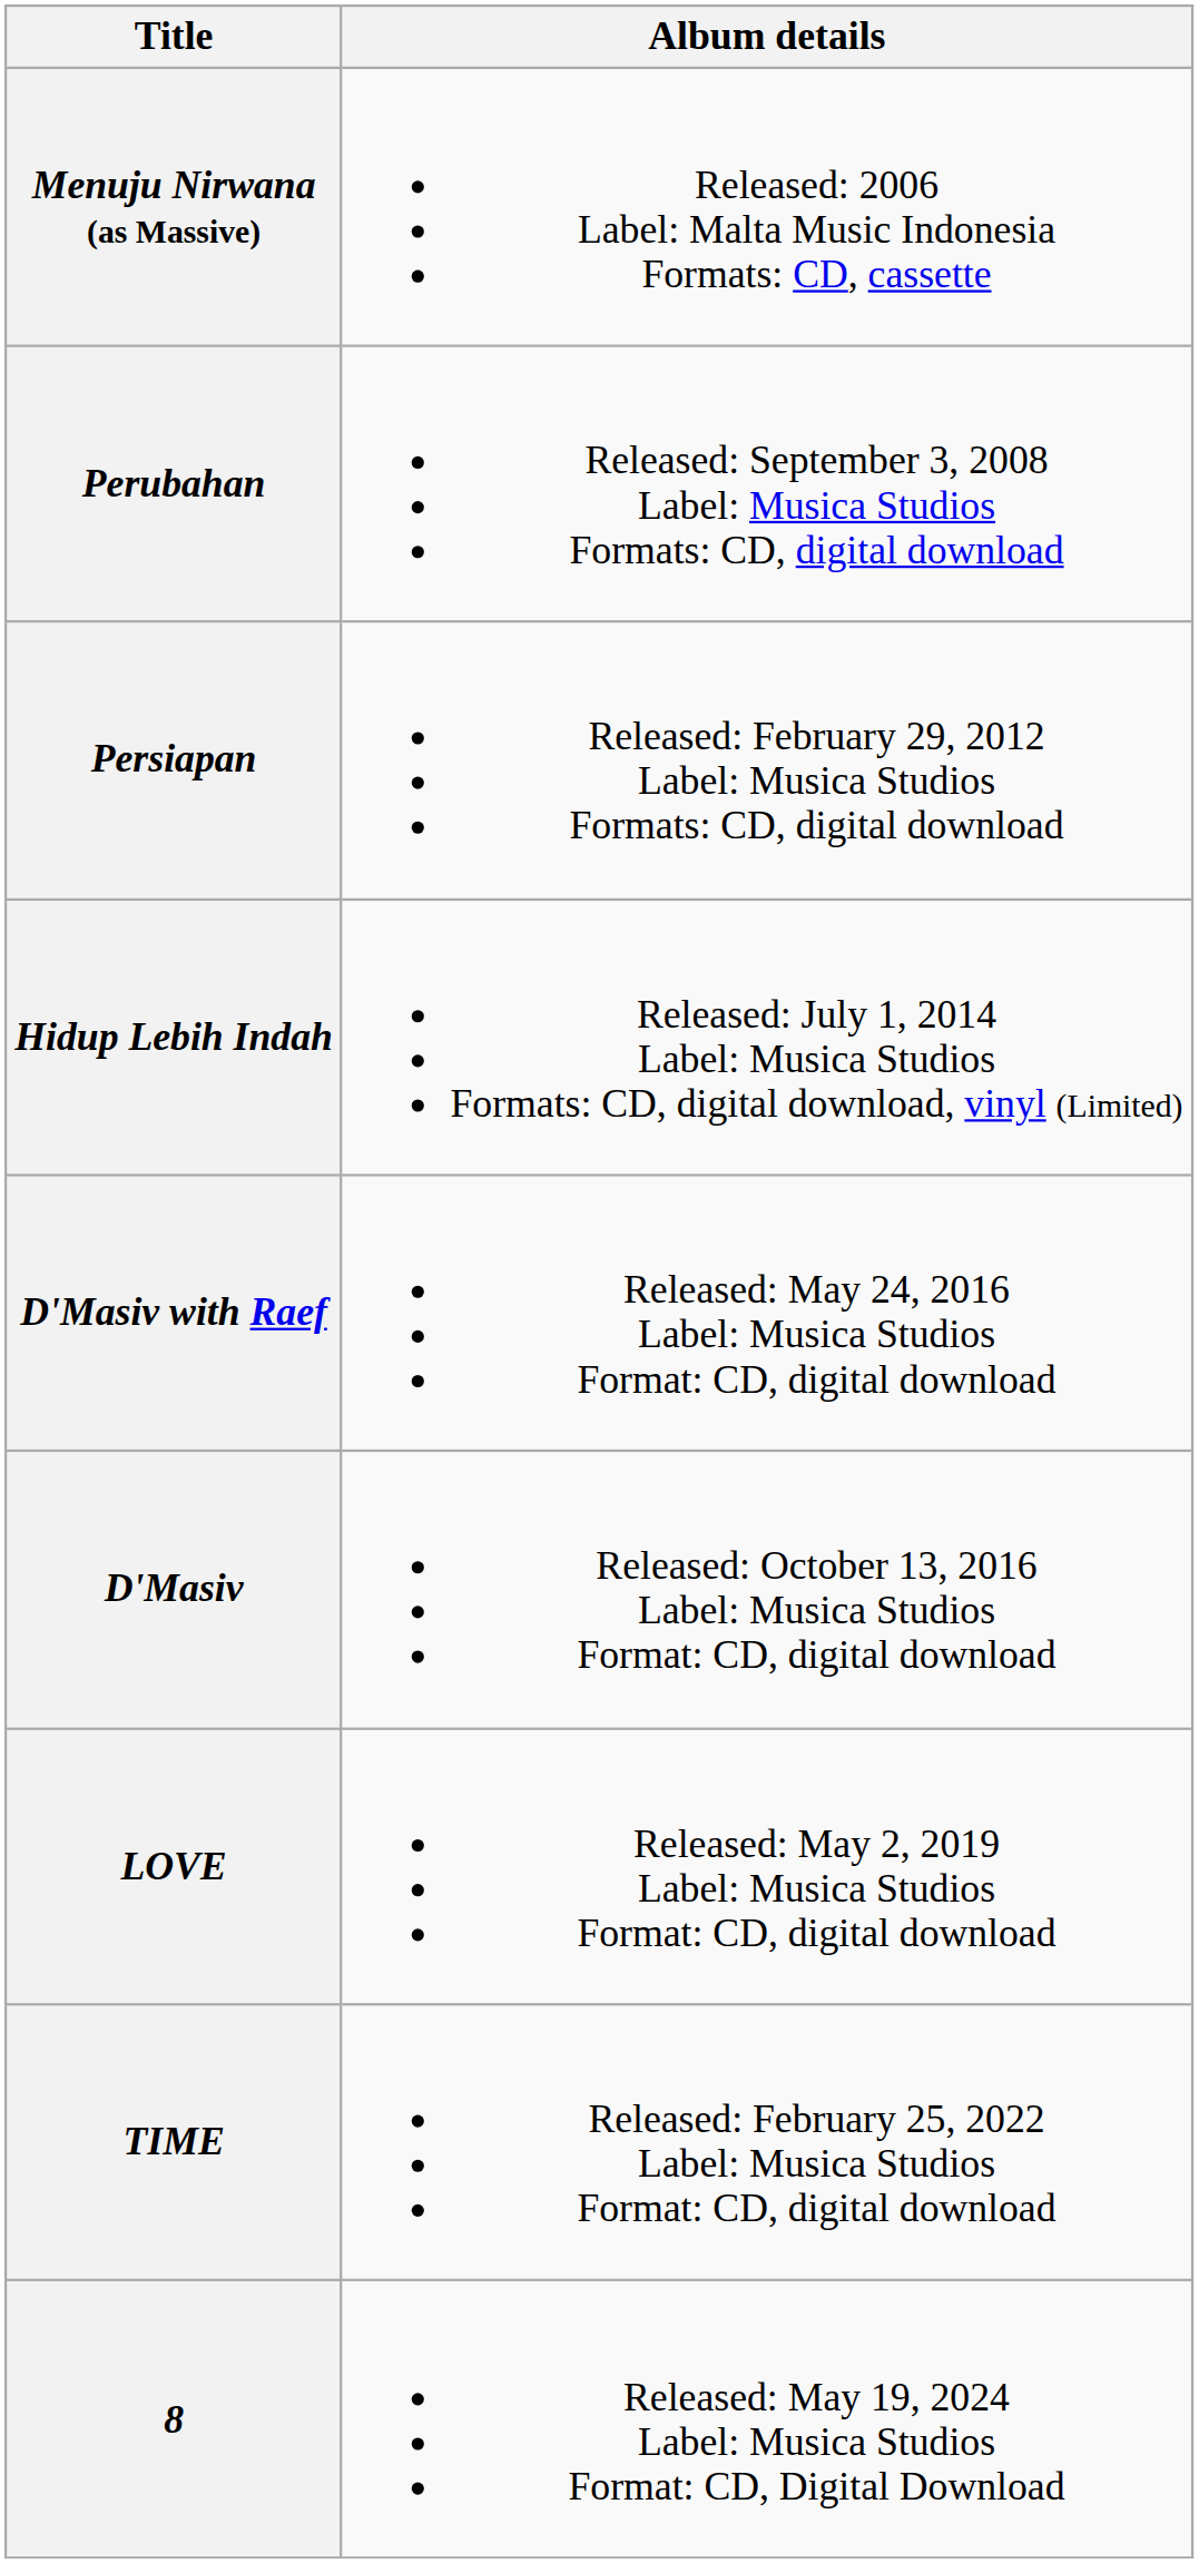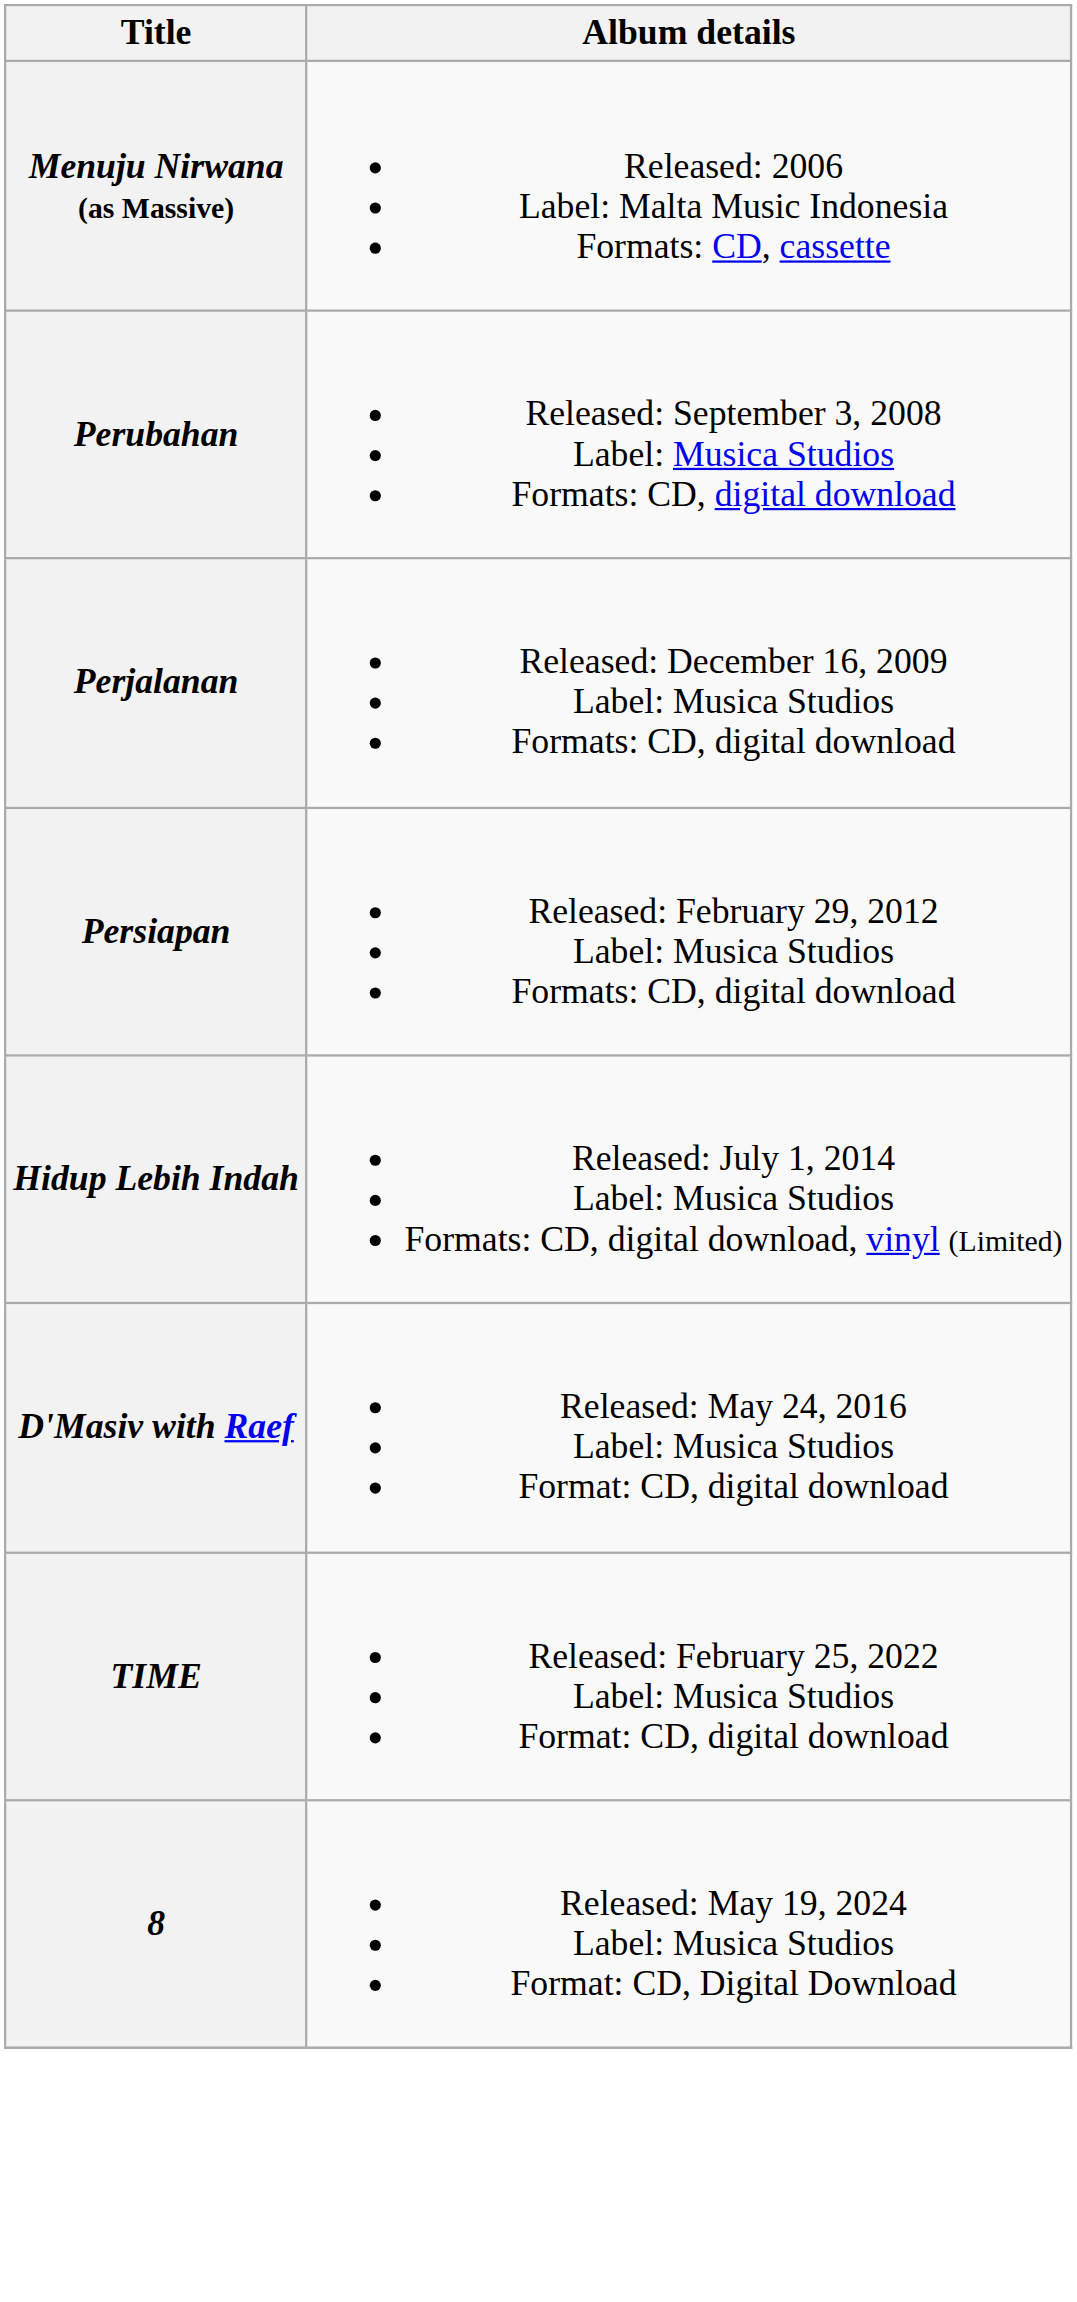+ row: Perjalanan | Released: December 16, 2009 Label: Musica Studios Formats: CD, digital download
- row: D'Masiv | Released: October 13, 2016 Label: Musica Studios Format: CD, digital download
- row: LOVE | Released: May 2, 2019 Label: Musica Studios Format: CD, digital download
